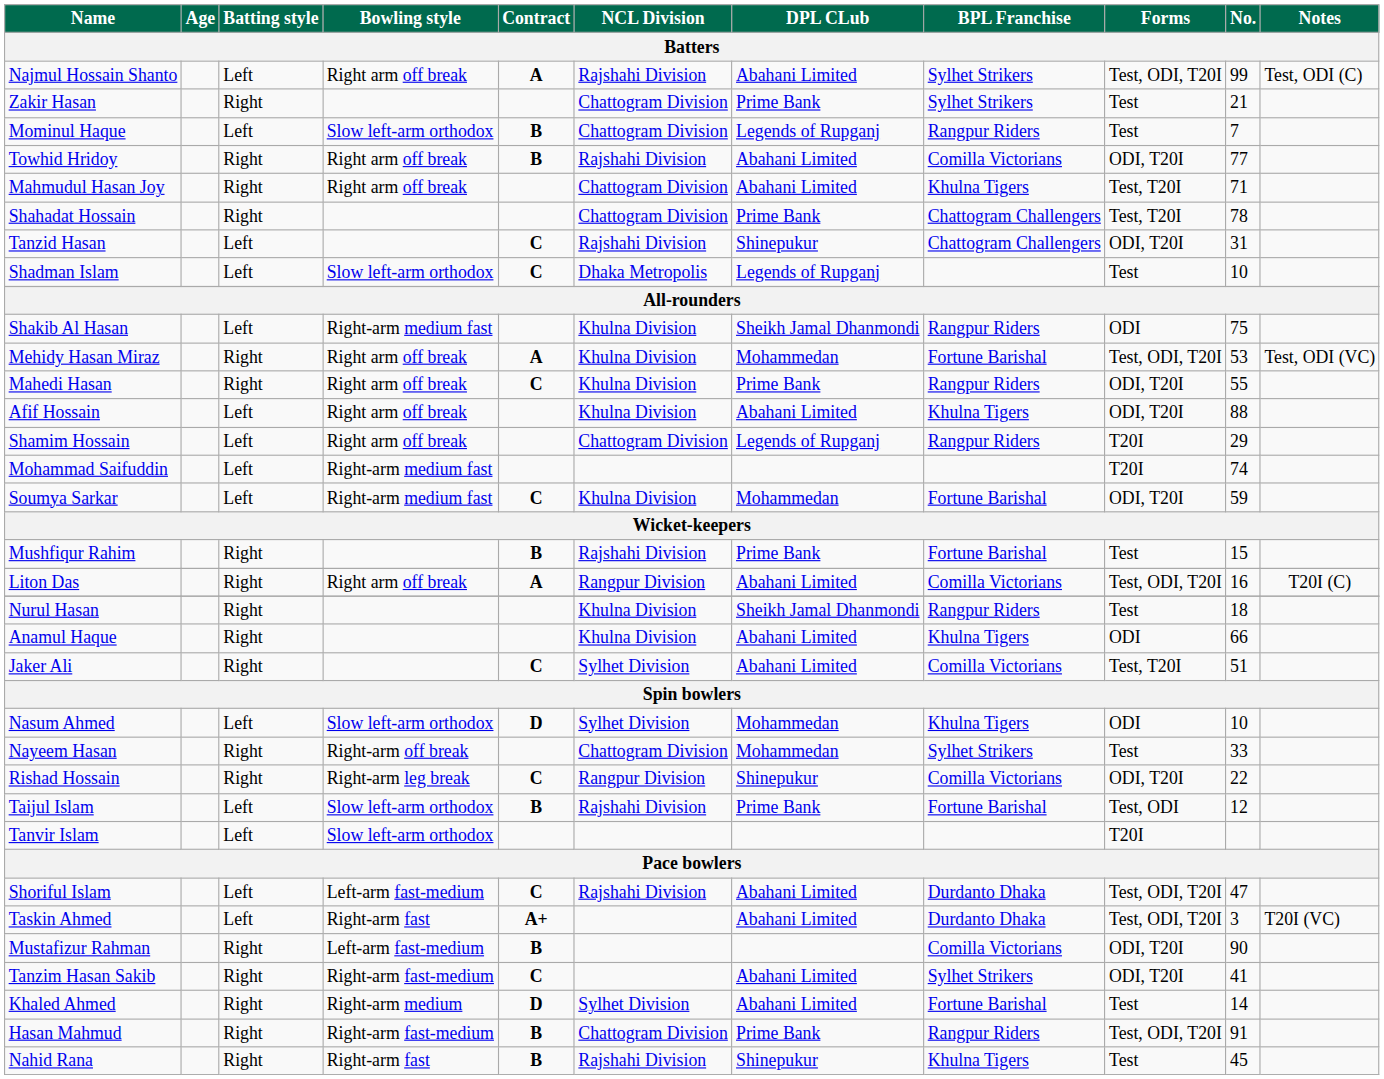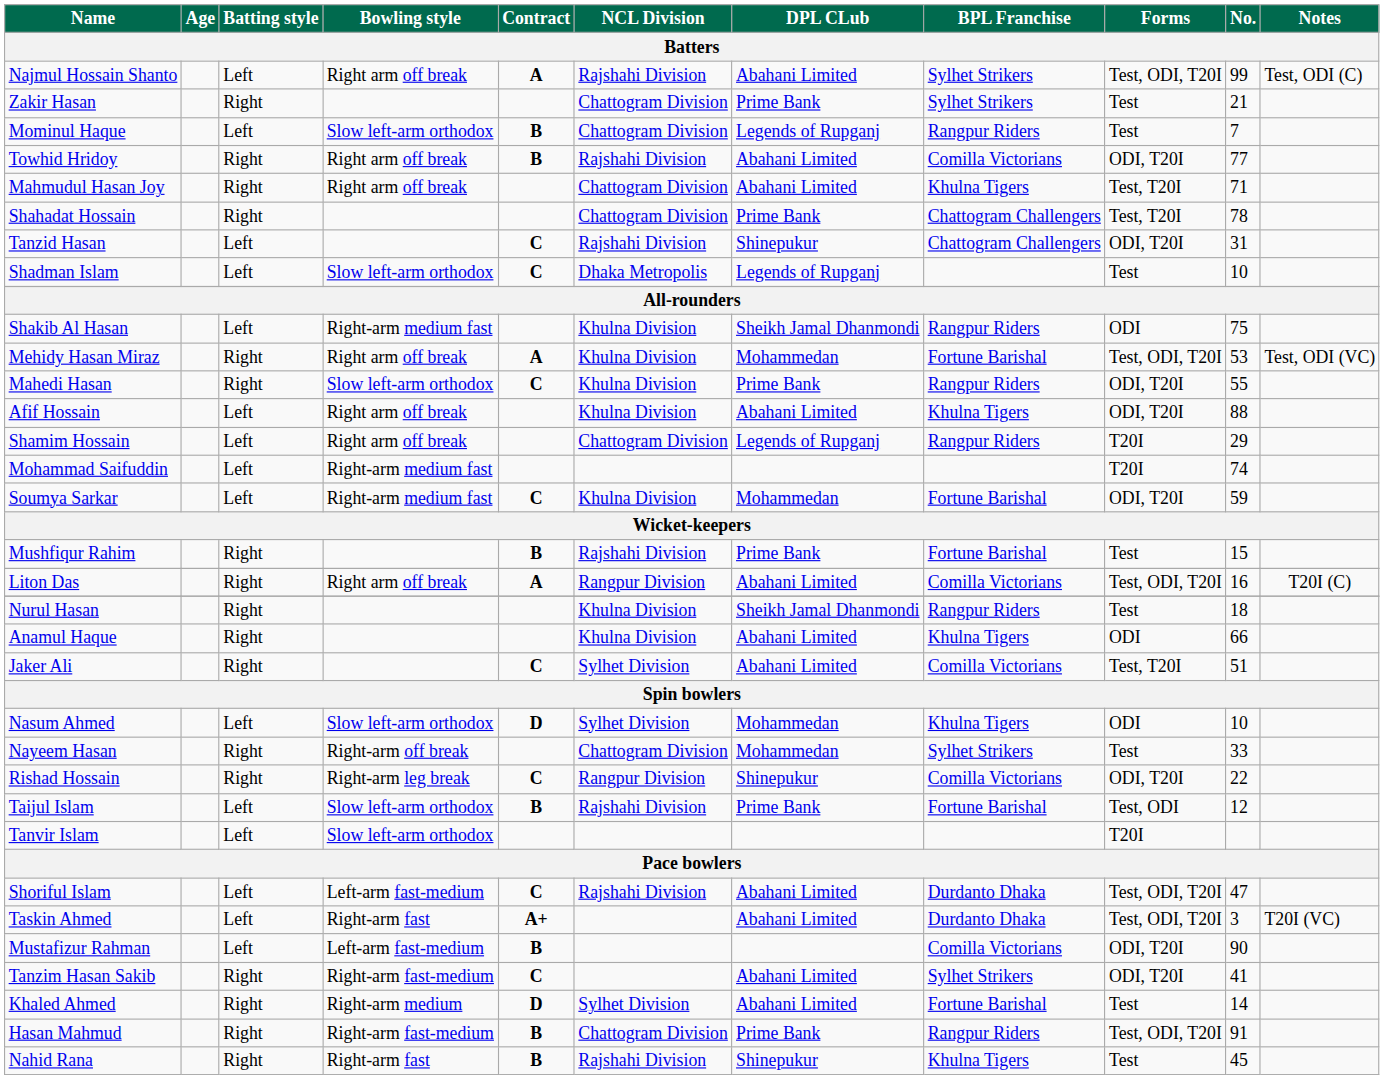Mahedi Hasan | Bowling style: Right arm off break -> Slow left-arm orthodox
Mustafizur Rahman | Batting style: Right -> Left
